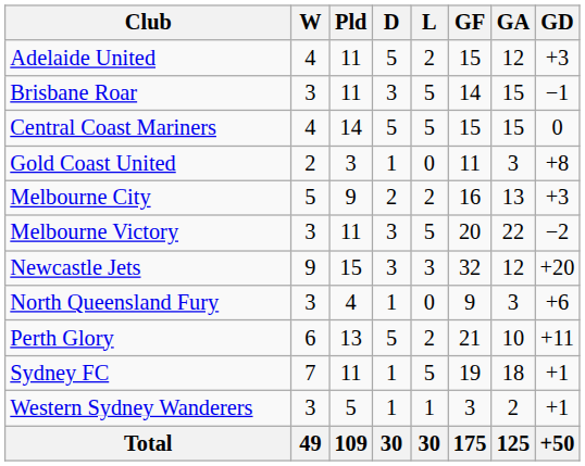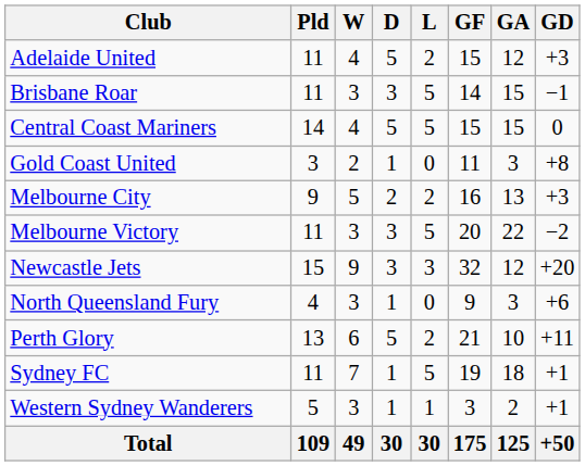columns swapped: Pld <-> W
